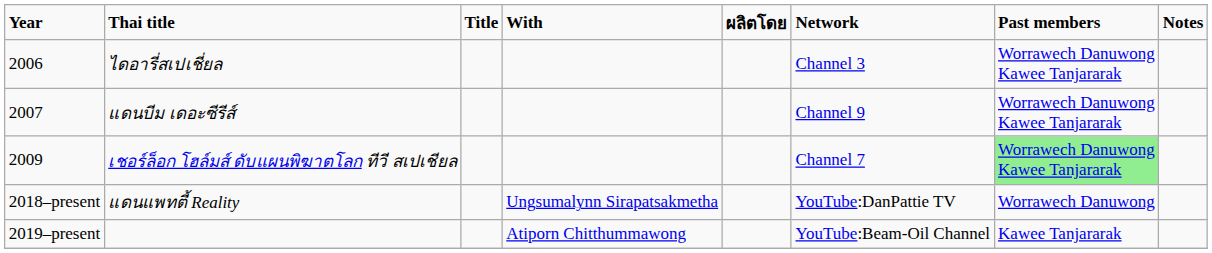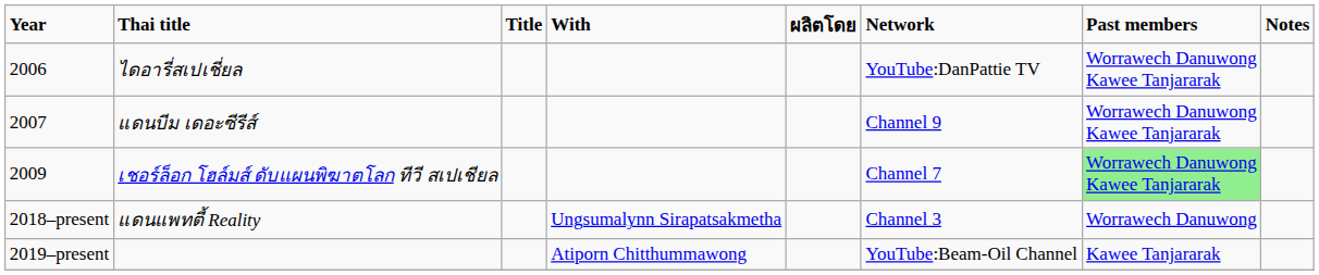ไดอารี่สเปเชี่ยล | Network: Channel 3 -> YouTube:DanPattie TV
แดนแพทตี้ Reality | Network: YouTube:DanPattie TV -> Channel 3
